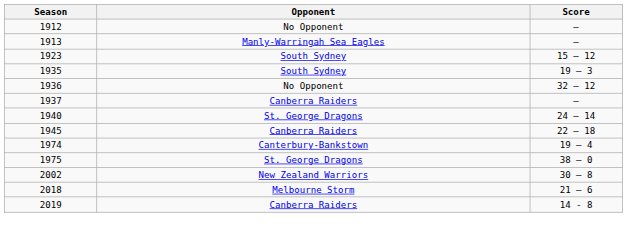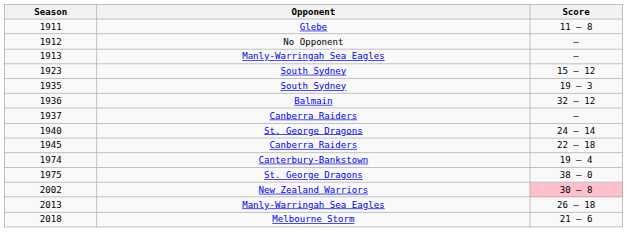+ row: 1911 | Glebe | 11 – 8
1936 | Opponent: No Opponent -> Balmain
2002 | Score: no background -> pink background
+ row: 2013 | Manly-Warringah Sea Eagles | 26 – 18
- row: 2019 | Canberra Raiders | 14 - 8
